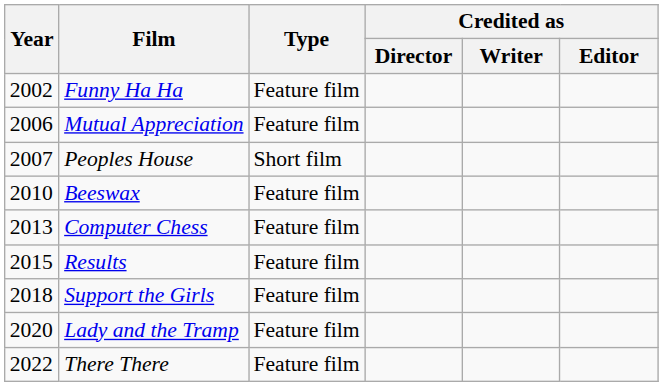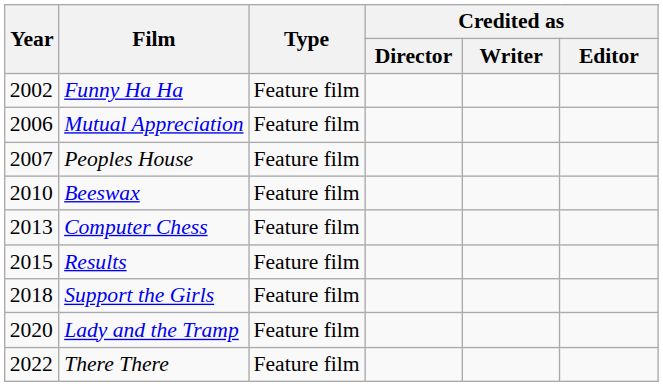Peoples House | Type: Short film -> Feature film
